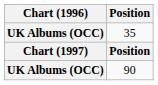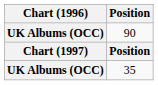rows swapped: 35 <-> 90
